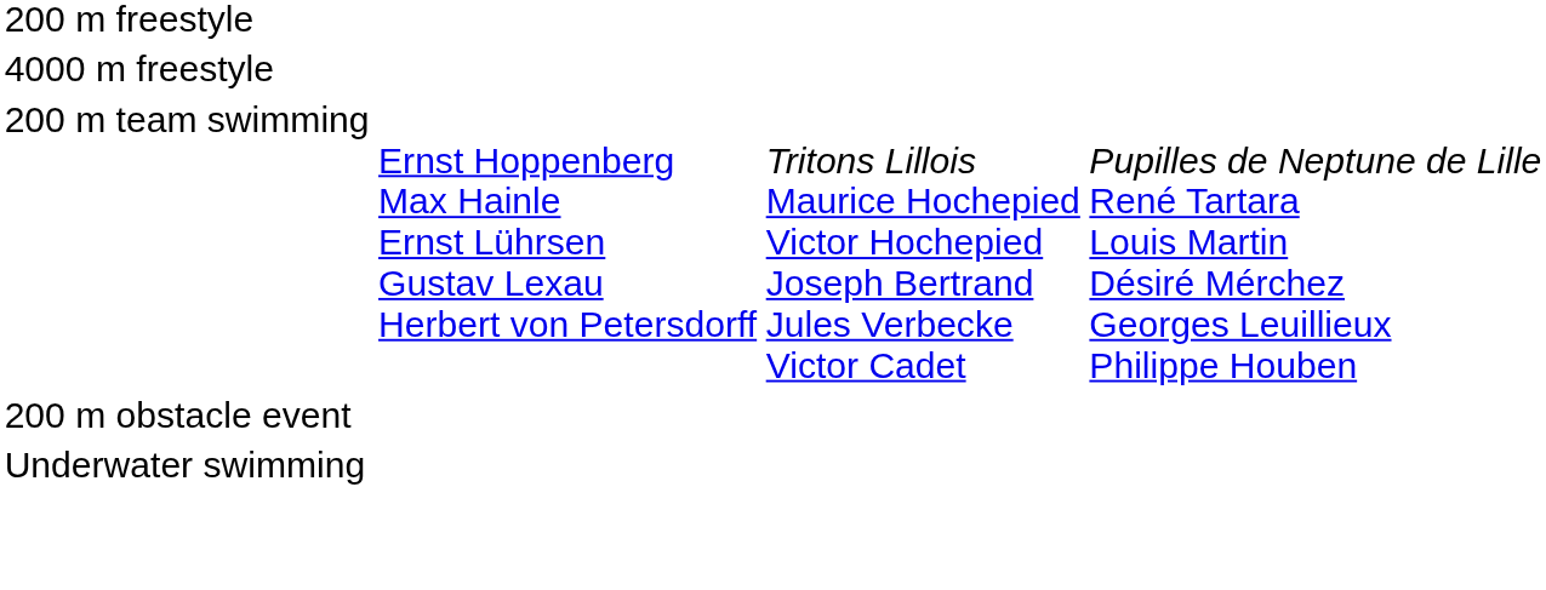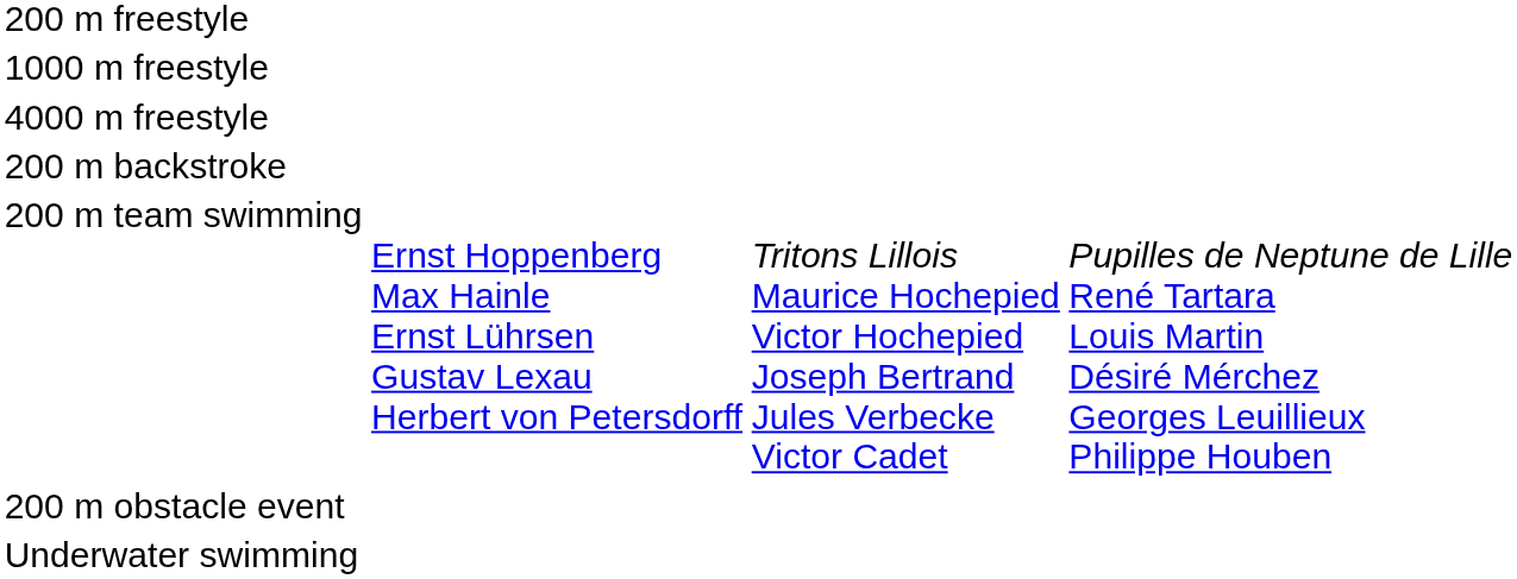+ row: 1000 m freestyle
+ row: 200 m backstroke
